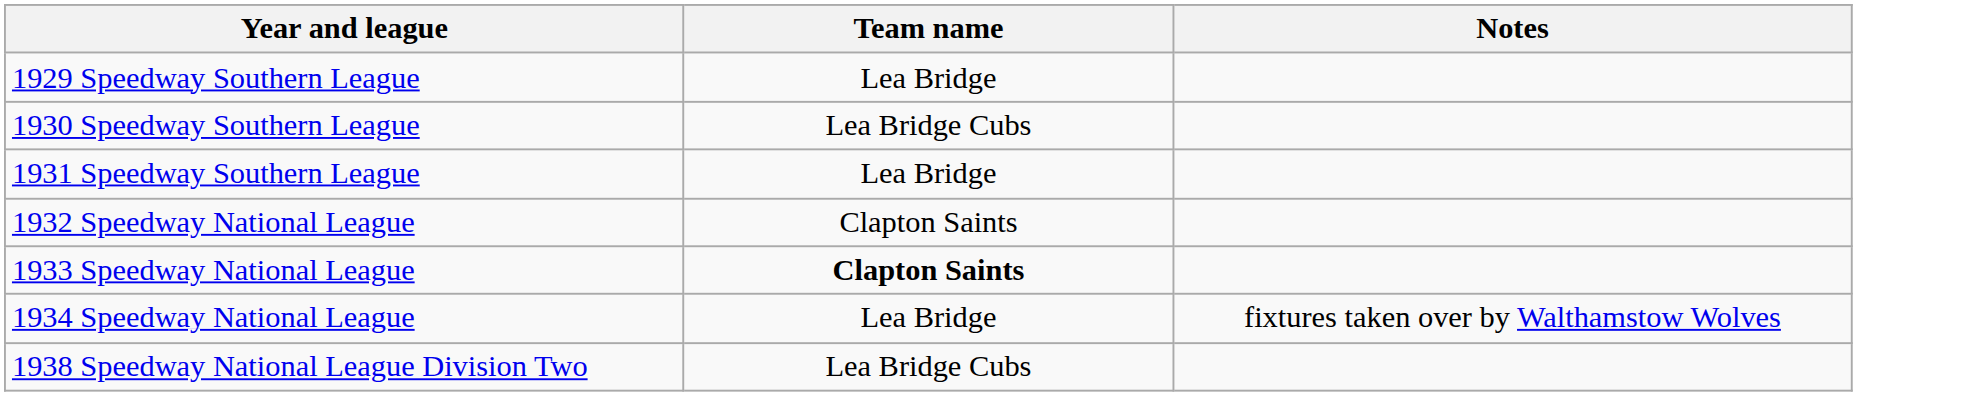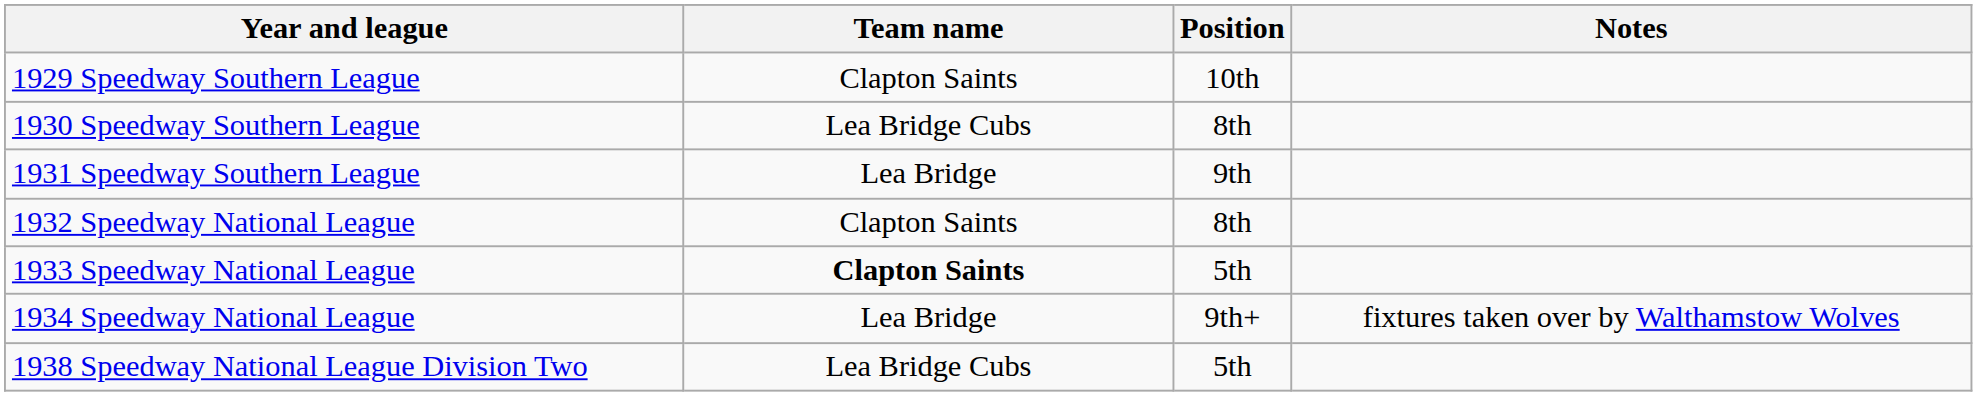+ column: Position | 10th | 8th | 9th | 8th | 5th | 9th+ | 5th
1929 Speedway Southern League | Team name: Lea Bridge -> Clapton Saints
